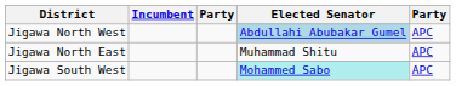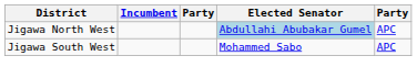- row: Jigawa North East | Muhammad Shitu | APC
Jigawa South West | Elected Senator: paleturquoise background -> no background
